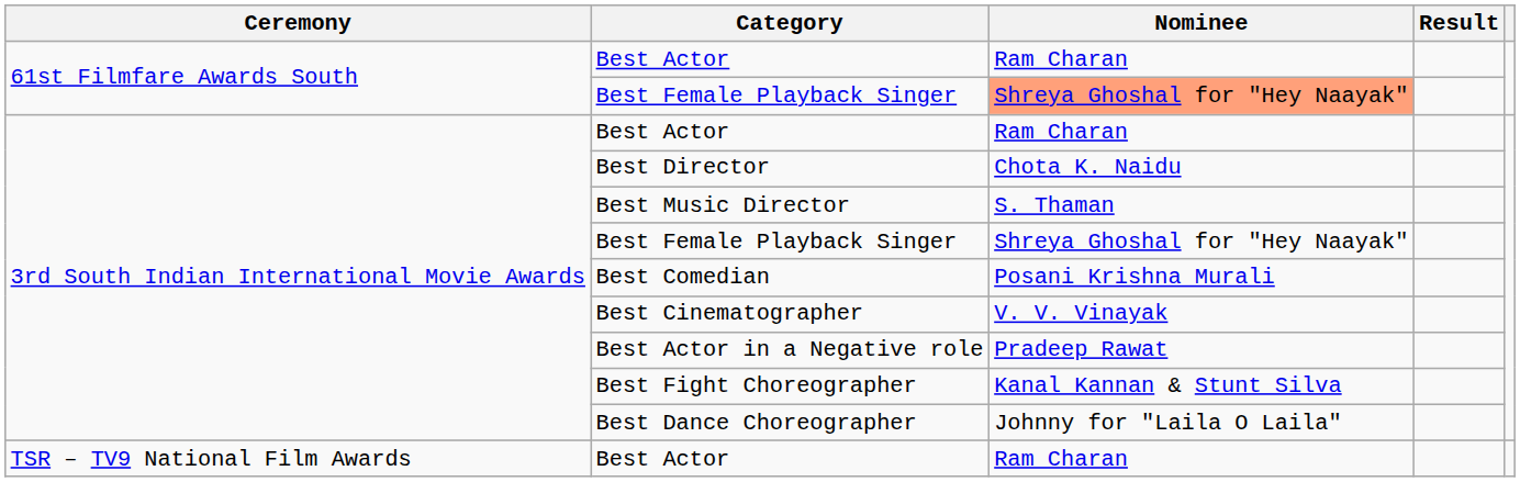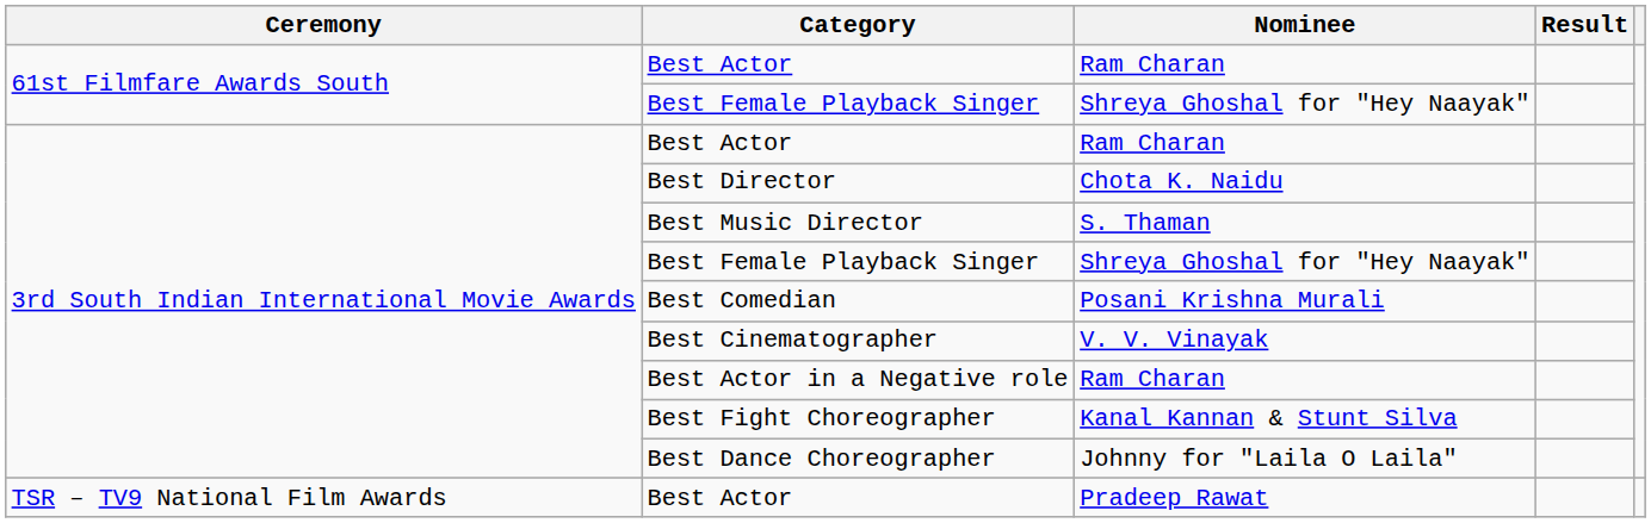61st Filmfare Awards South / Best Female Playback Singer | Nominee: lightsalmon background -> no background
Best Actor in a Negative role | Nominee: Pradeep Rawat -> Ram Charan
TSR – TV9 National Film Awards / Best Actor | Nominee: Ram Charan -> Pradeep Rawat
